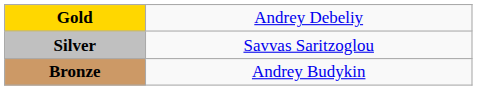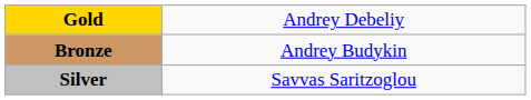rows swapped: Silver <-> Bronze
